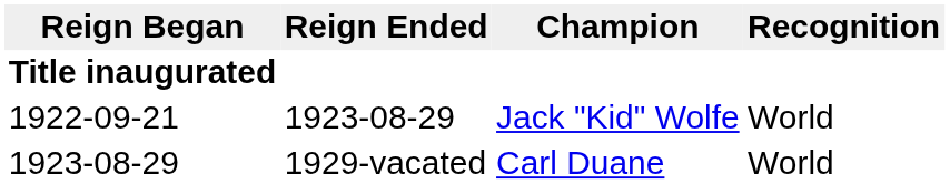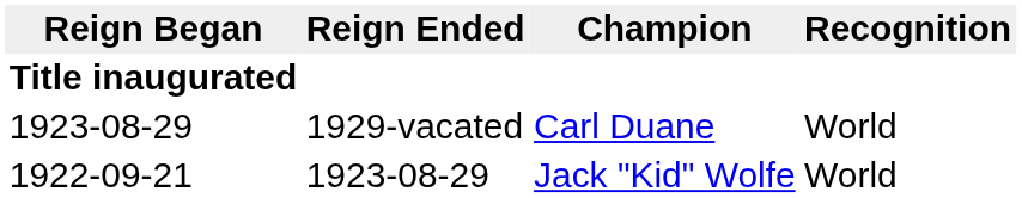rows swapped: Jack "Kid" Wolfe <-> Carl Duane
